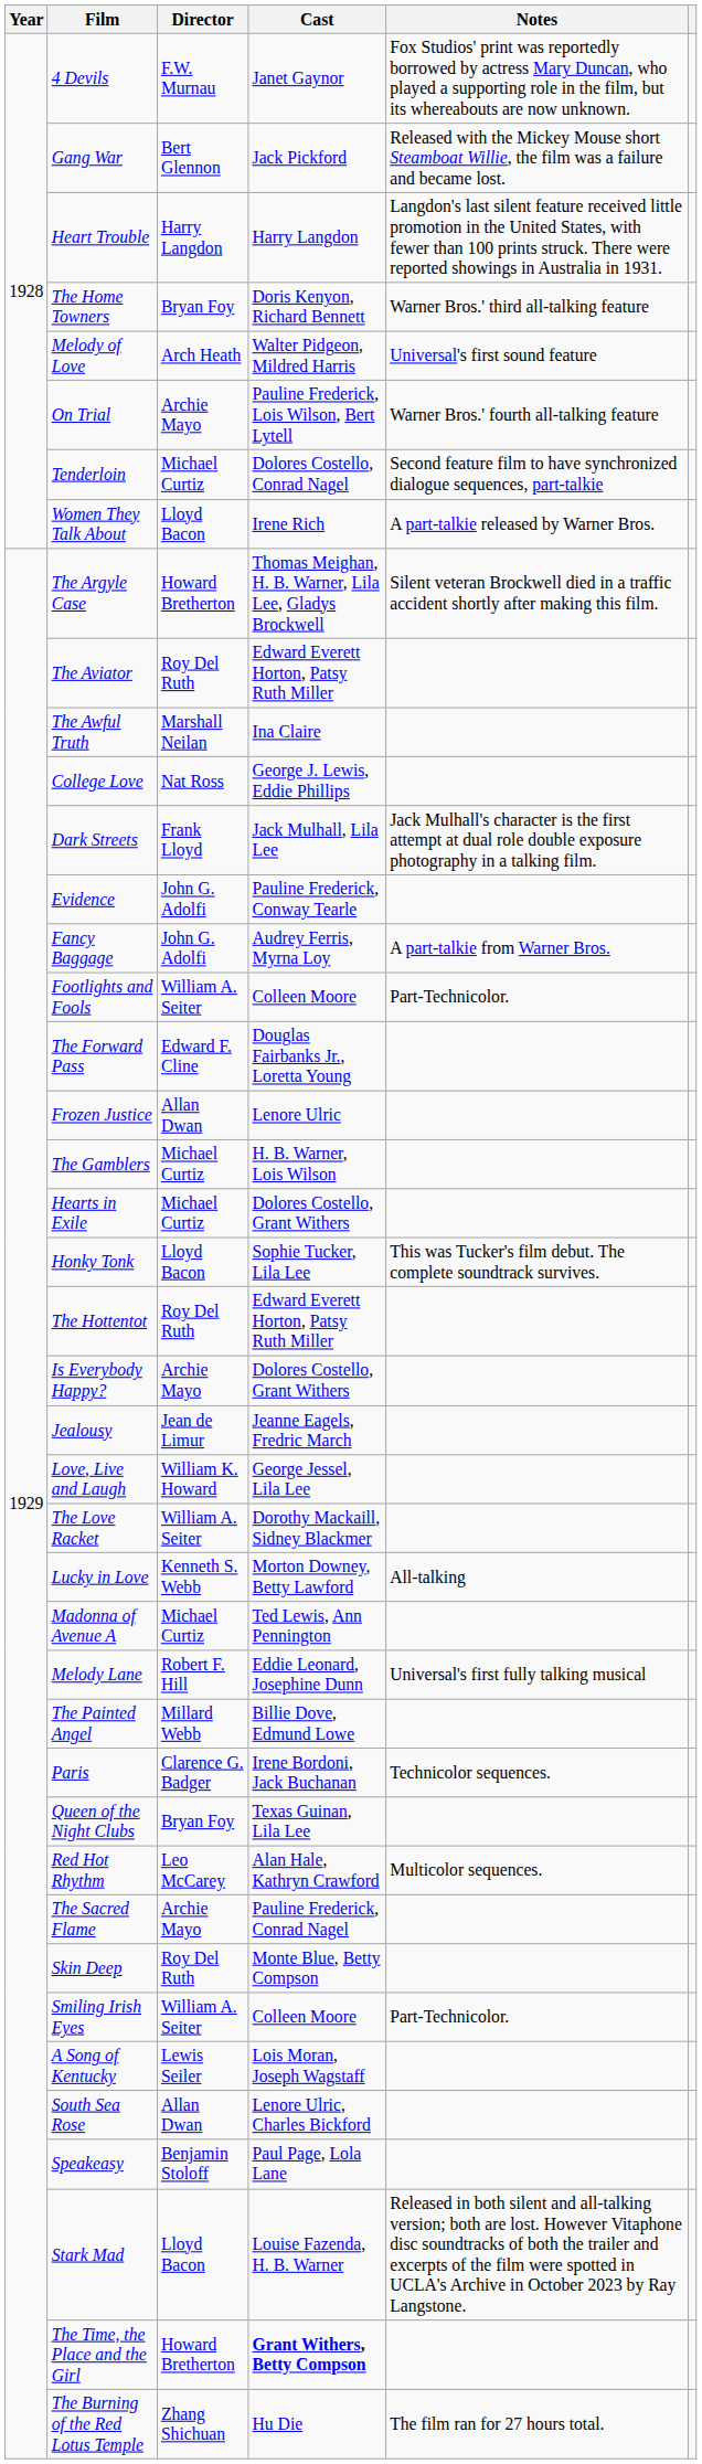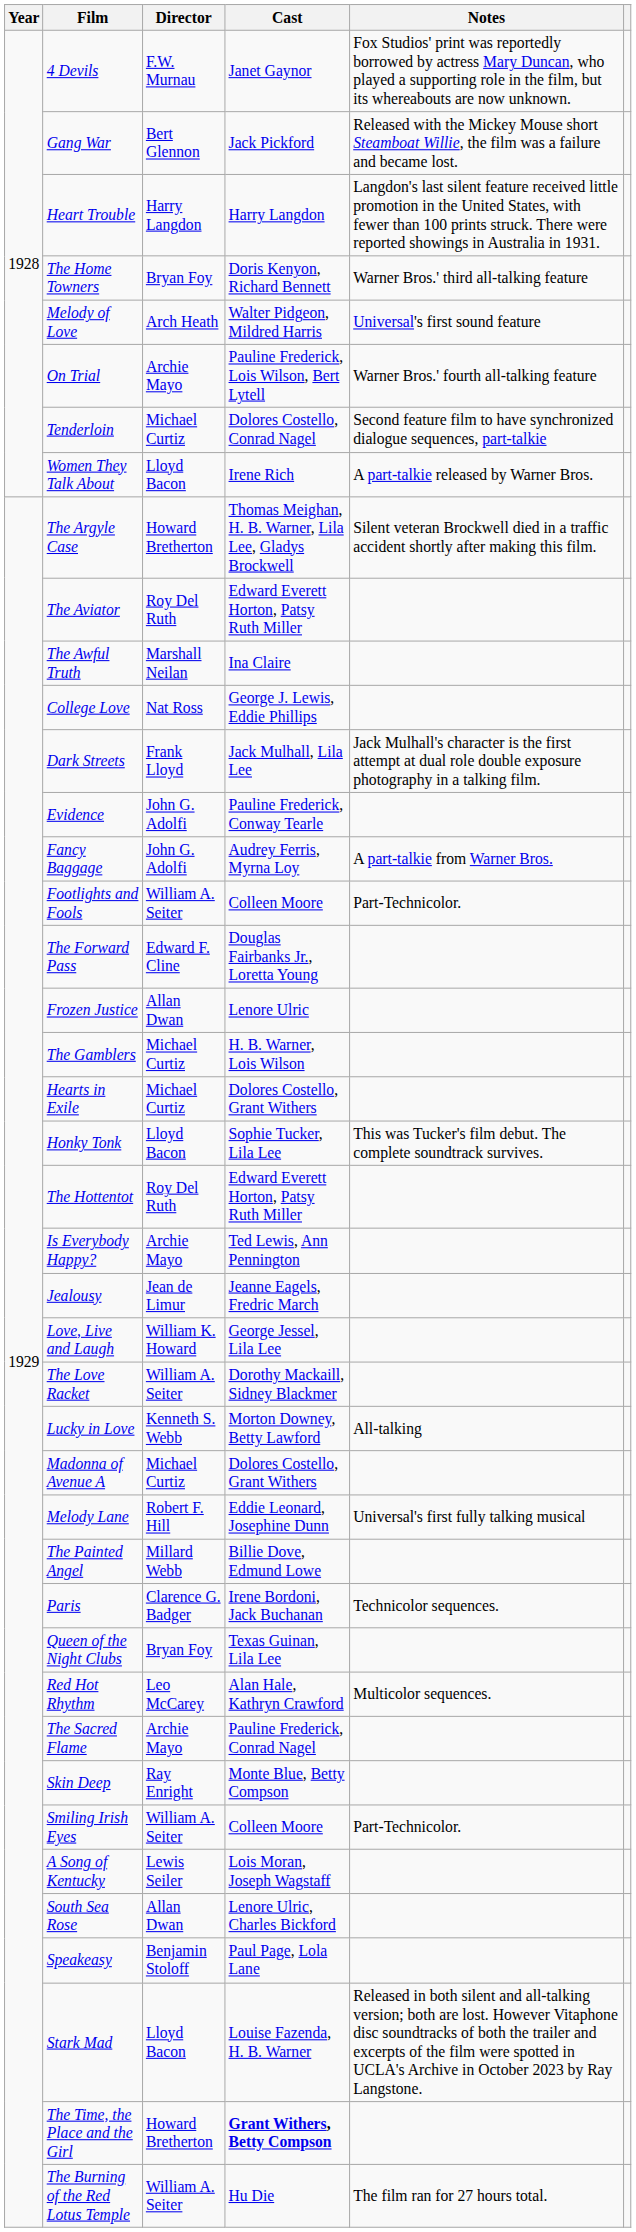Is Everybody Happy? | Cast: Dolores Costello, Grant Withers -> Ted Lewis, Ann Pennington
Madonna of Avenue A | Cast: Ted Lewis, Ann Pennington -> Dolores Costello, Grant Withers
Skin Deep | Director: Roy Del Ruth -> Ray Enright
The Burning of the Red Lotus Temple | Director: Zhang Shichuan -> William A. Seiter
